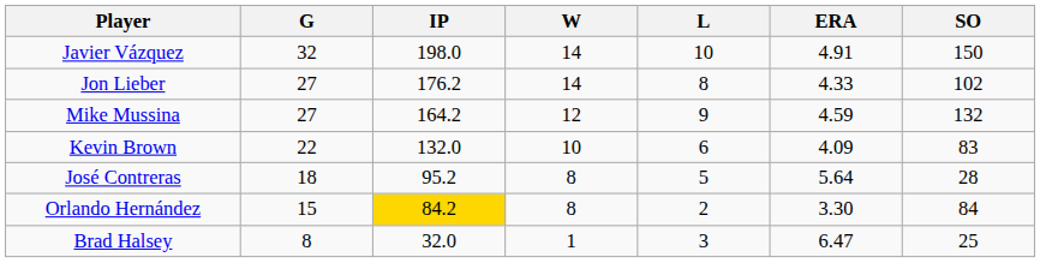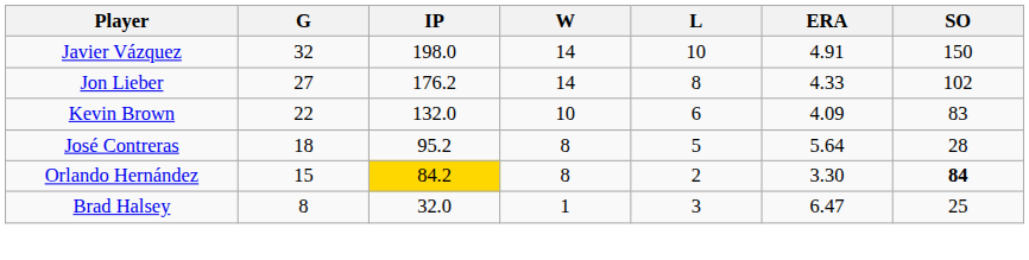- row: Mike Mussina | 27 | 164.2 | 12 | 9 | 4.59 | 132
Orlando Hernández | SO: normal -> bold
